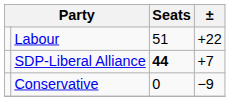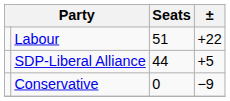SDP-Liberal Alliance | Seats: bold -> normal
SDP-Liberal Alliance | ±: +7 -> +5
